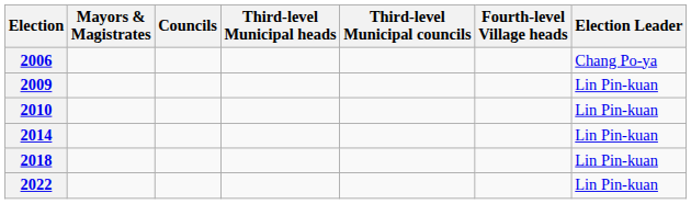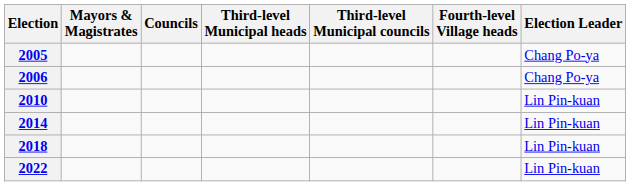+ row: 2005 | Chang Po-ya
- row: 2009 | Lin Pin-kuan
